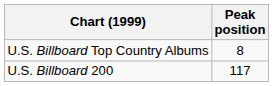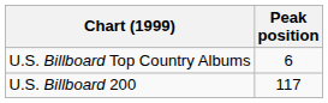U.S. Billboard Top Country Albums | Peak position: 8 -> 6
